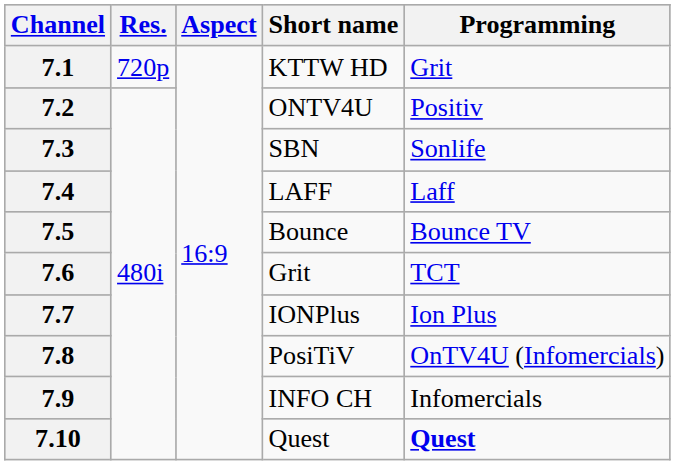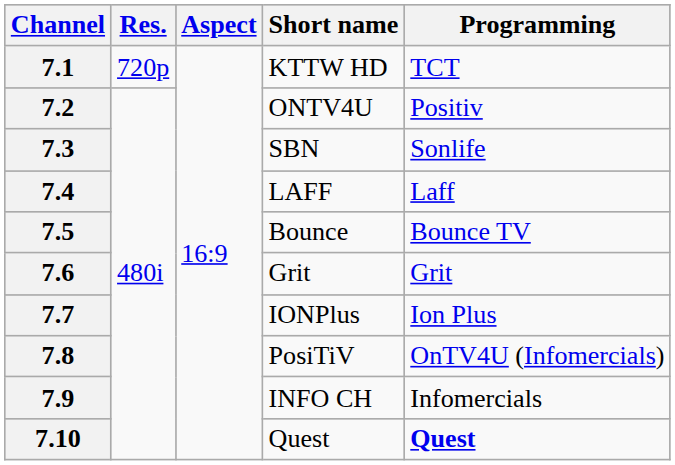7.1 | Programming: Grit -> TCT
7.6 | Programming: TCT -> Grit
